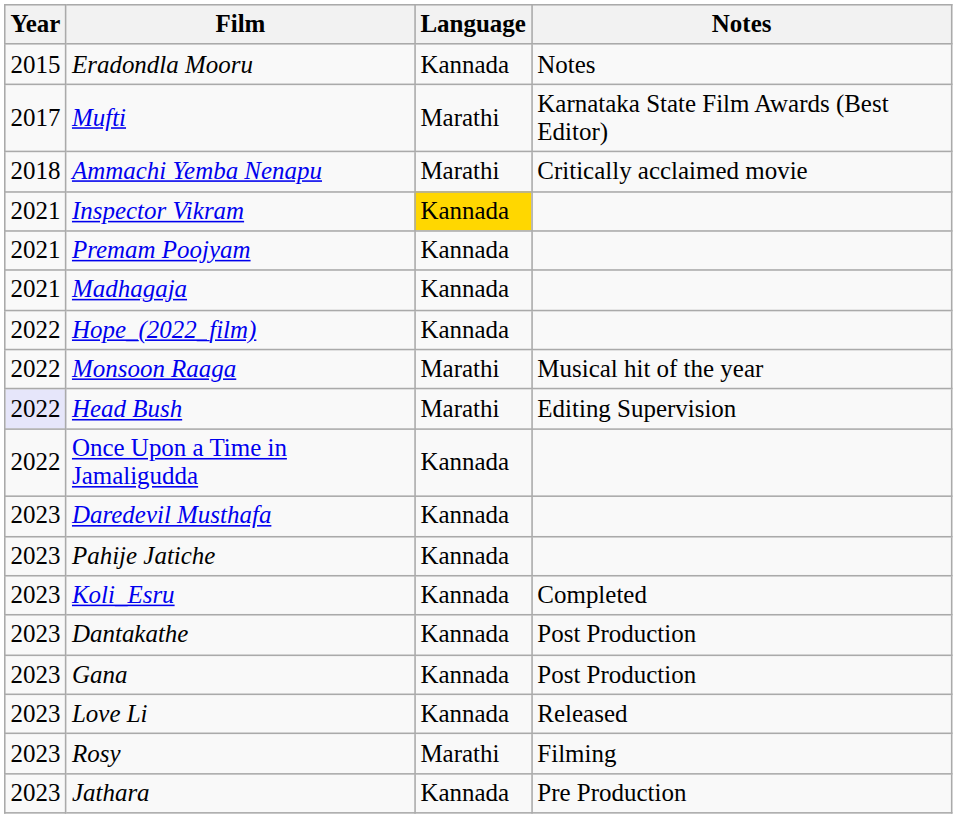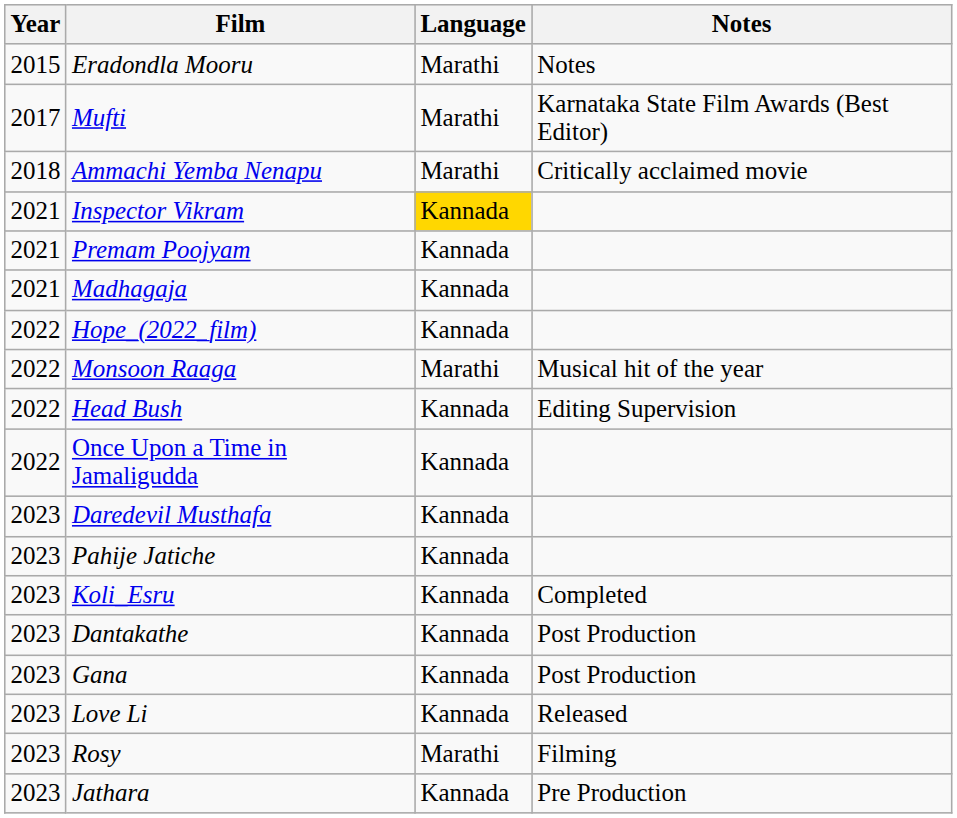Eradondla Mooru | Language: Kannada -> Marathi
Head Bush | Year: lavender background -> no background
Head Bush | Language: Marathi -> Kannada
